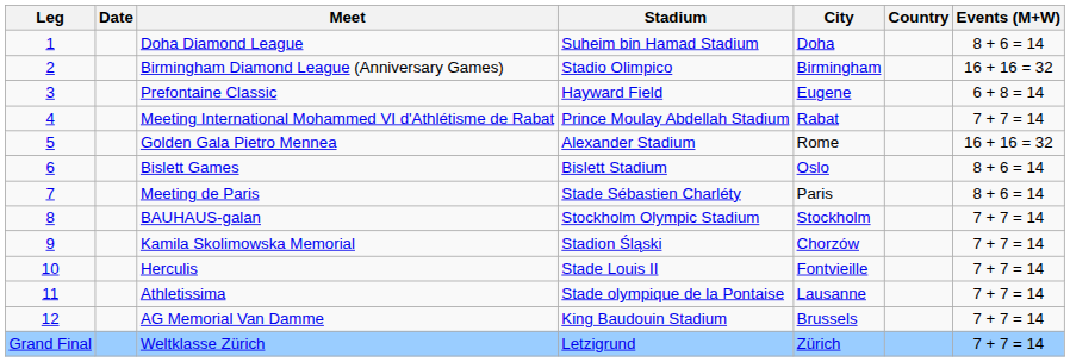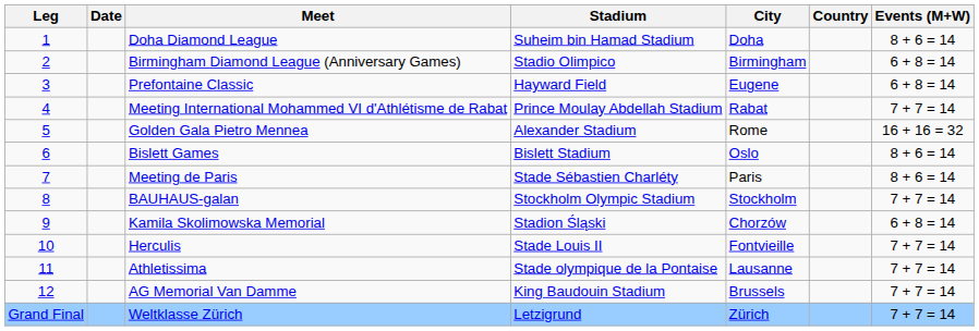Birmingham Diamond League (Anniversary Games) | Events (M+W): 16 + 16 = 32 -> 6 + 8 = 14
Kamila Skolimowska Memorial | Events (M+W): 7 + 7 = 14 -> 6 + 8 = 14
